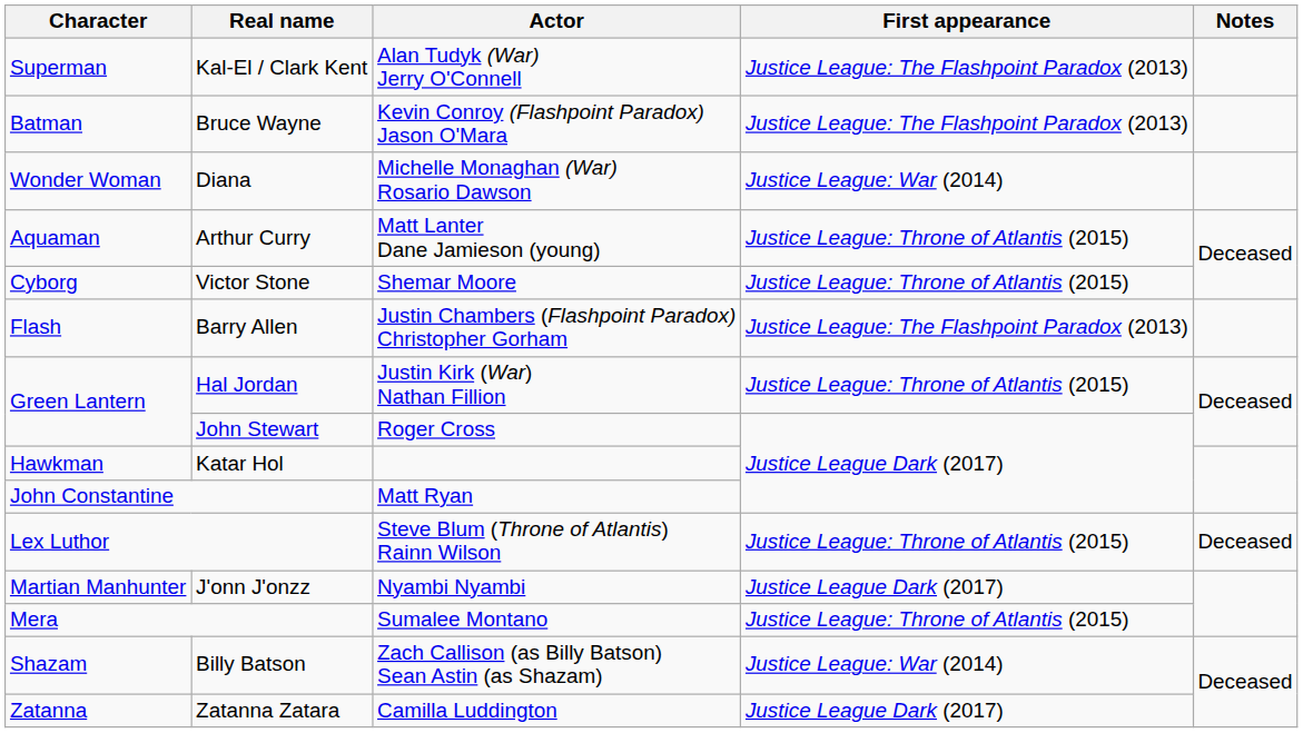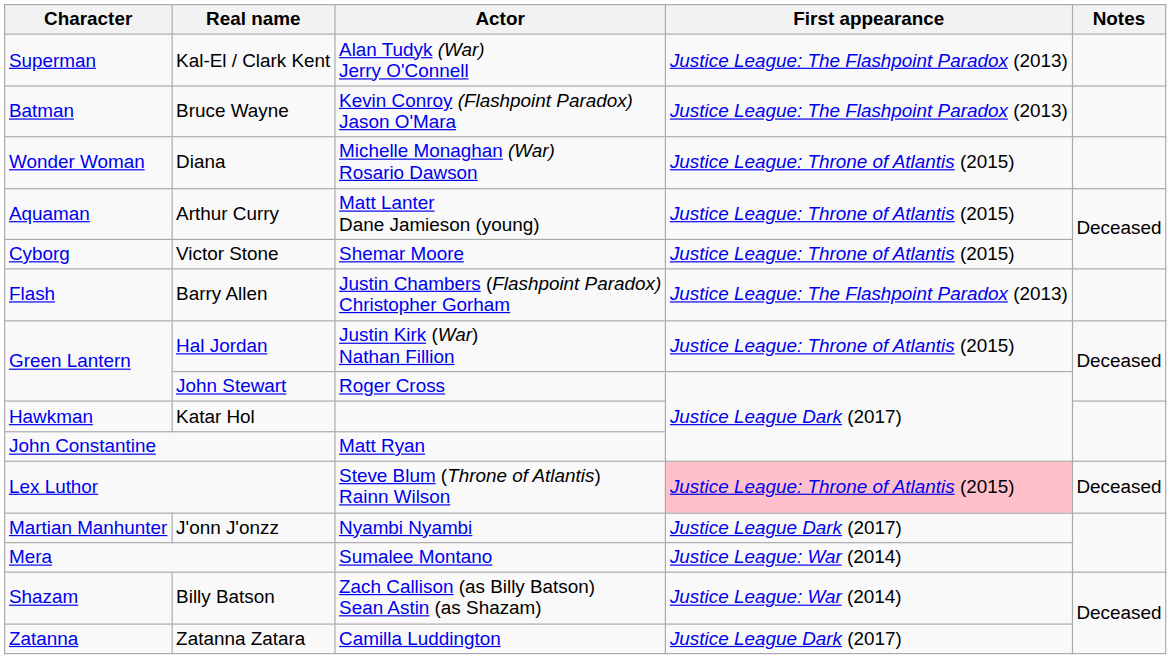Diana | First appearance: Justice League: War (2014) -> Justice League: Throne of Atlantis (2015)
Lex Luthor | First appearance: no background -> pink background
Mera | First appearance: Justice League: Throne of Atlantis (2015) -> Justice League: War (2014)
